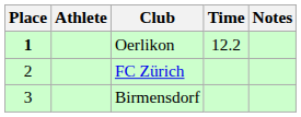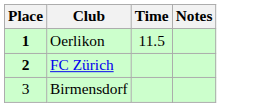- column: Athlete
Oerlikon | Time: 12.2 -> 11.5
FC Zürich | Place: normal -> bold
